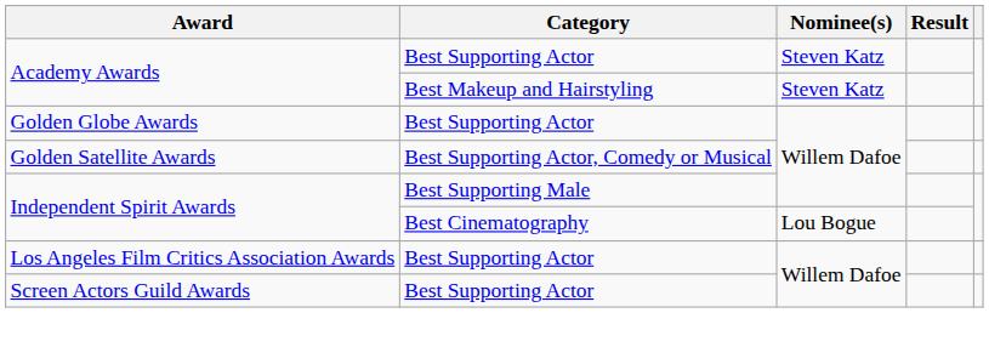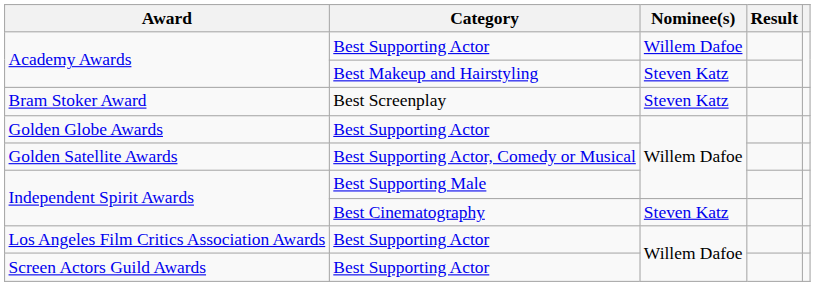Academy Awards / Best Supporting Actor | Nominee(s): Steven Katz -> Willem Dafoe
+ row: Bram Stoker Award | Best Screenplay | Steven Katz
Independent Spirit Awards / Best Cinematography | Nominee(s): Lou Bogue -> Steven Katz
